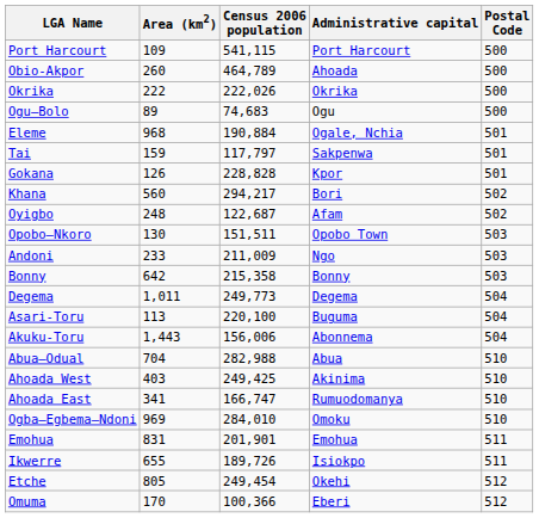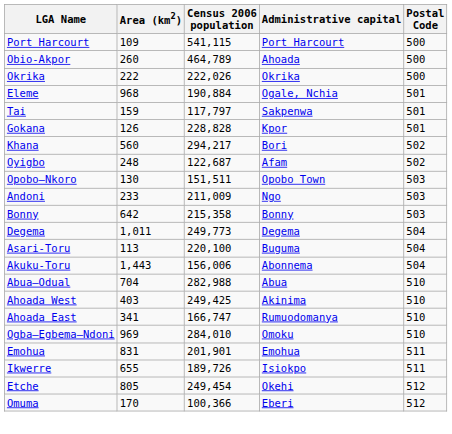- row: Ogu–Bolo | 89 | 74,683 | Ogu | 500
